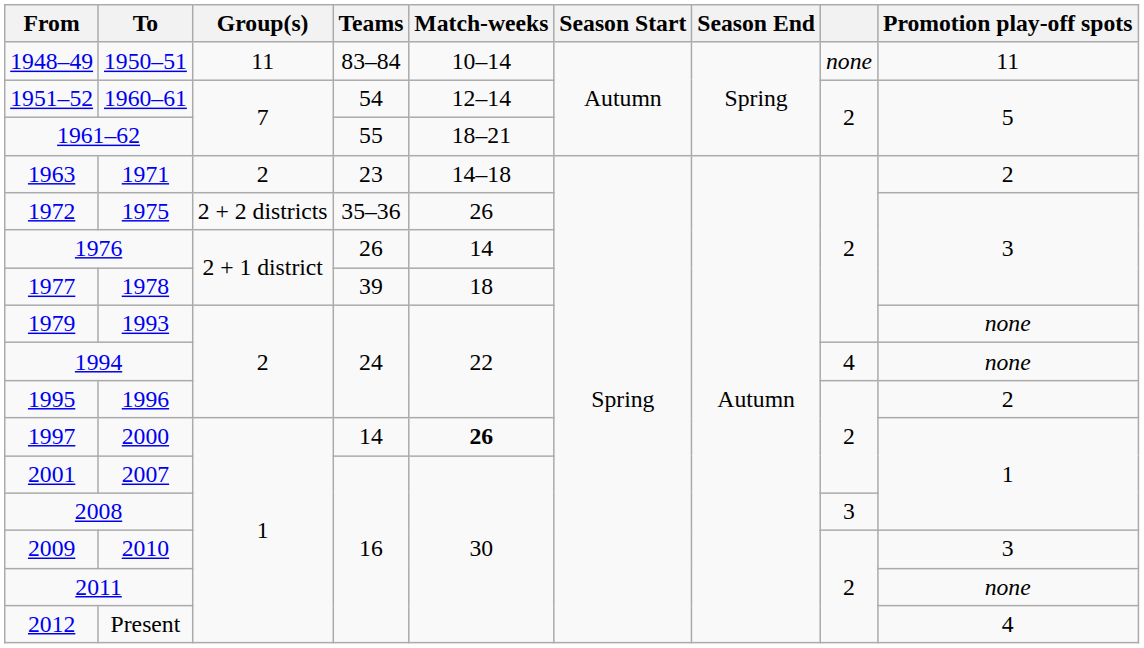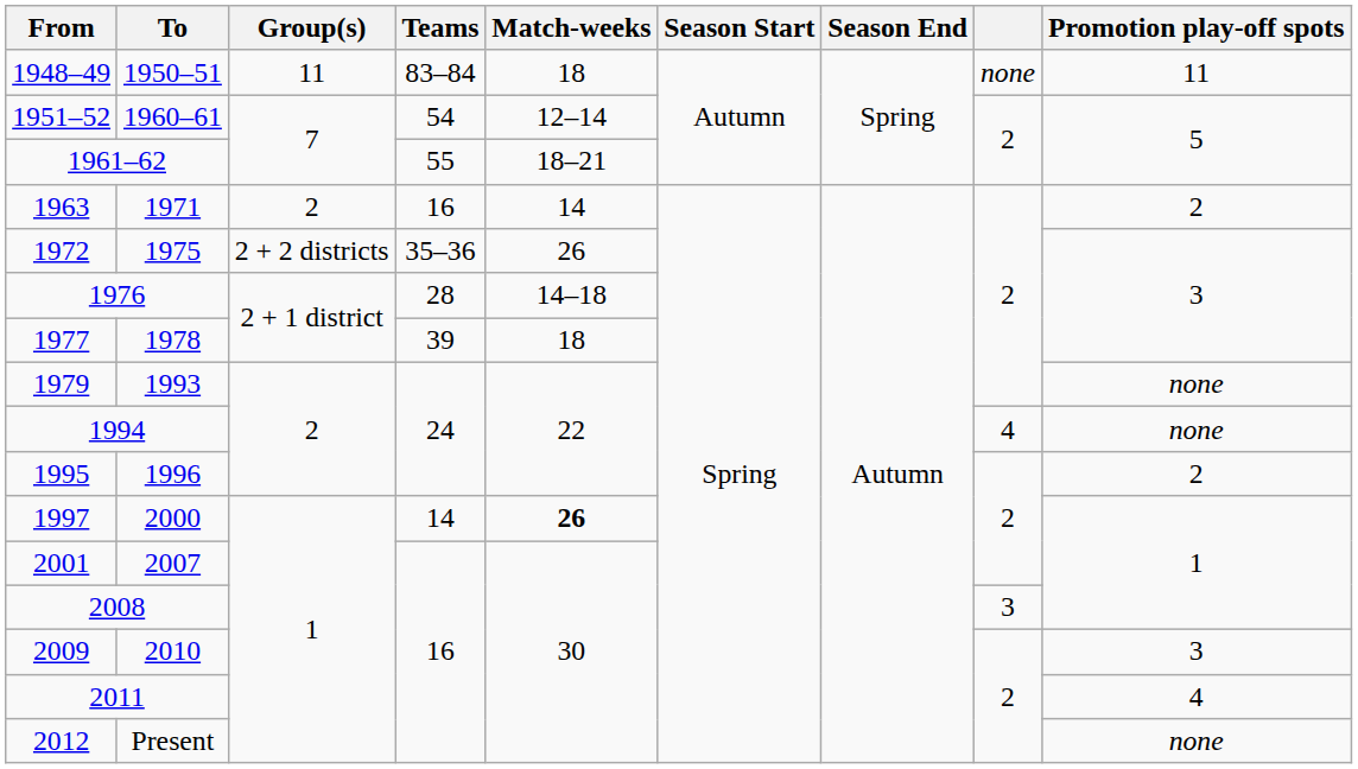1948–49 | Match-weeks: 10–14 -> 18
1963 | Teams: 23 -> 16
1963 | Match-weeks: 14–18 -> 14
1976 | Teams: 26 -> 28
1976 | Match-weeks: 14 -> 14–18
2011 | Promotion play-off spots: none -> 4
2012 | Promotion play-off spots: 4 -> none
